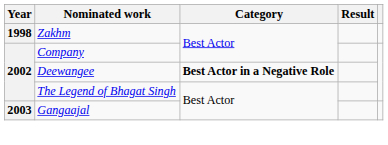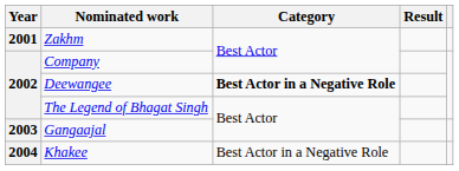Zakhm | Year: 1998 -> 2001
+ row: 2004 | Khakee | Best Actor in a Negative Role
